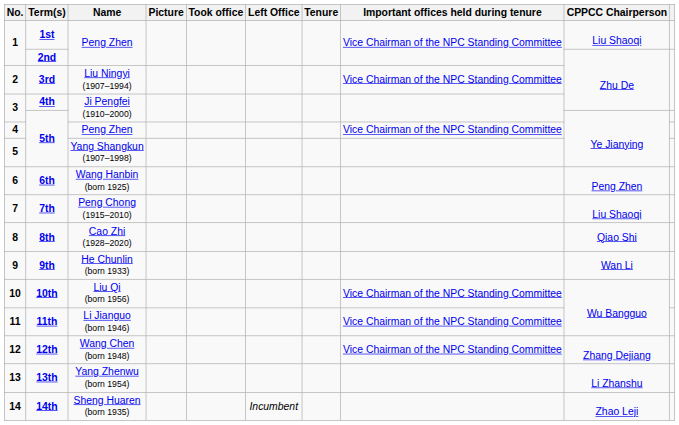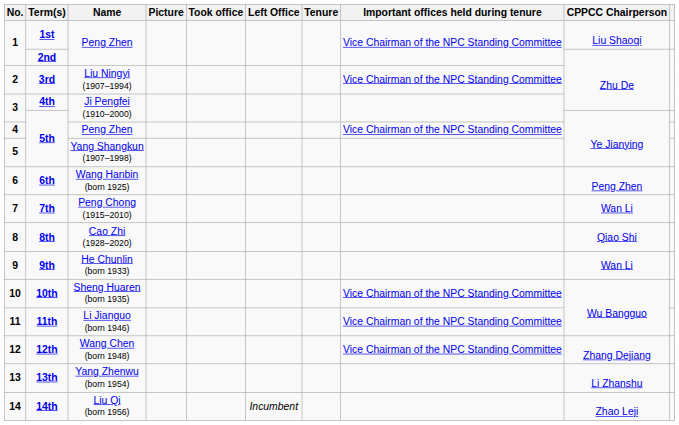7 | CPPCC Chairperson: Liu Shaoqi -> Wan Li
10 | Name: Liu Qi (born 1956) -> Sheng Huaren (born 1935)
14 | Name: Sheng Huaren (born 1935) -> Liu Qi (born 1956)
